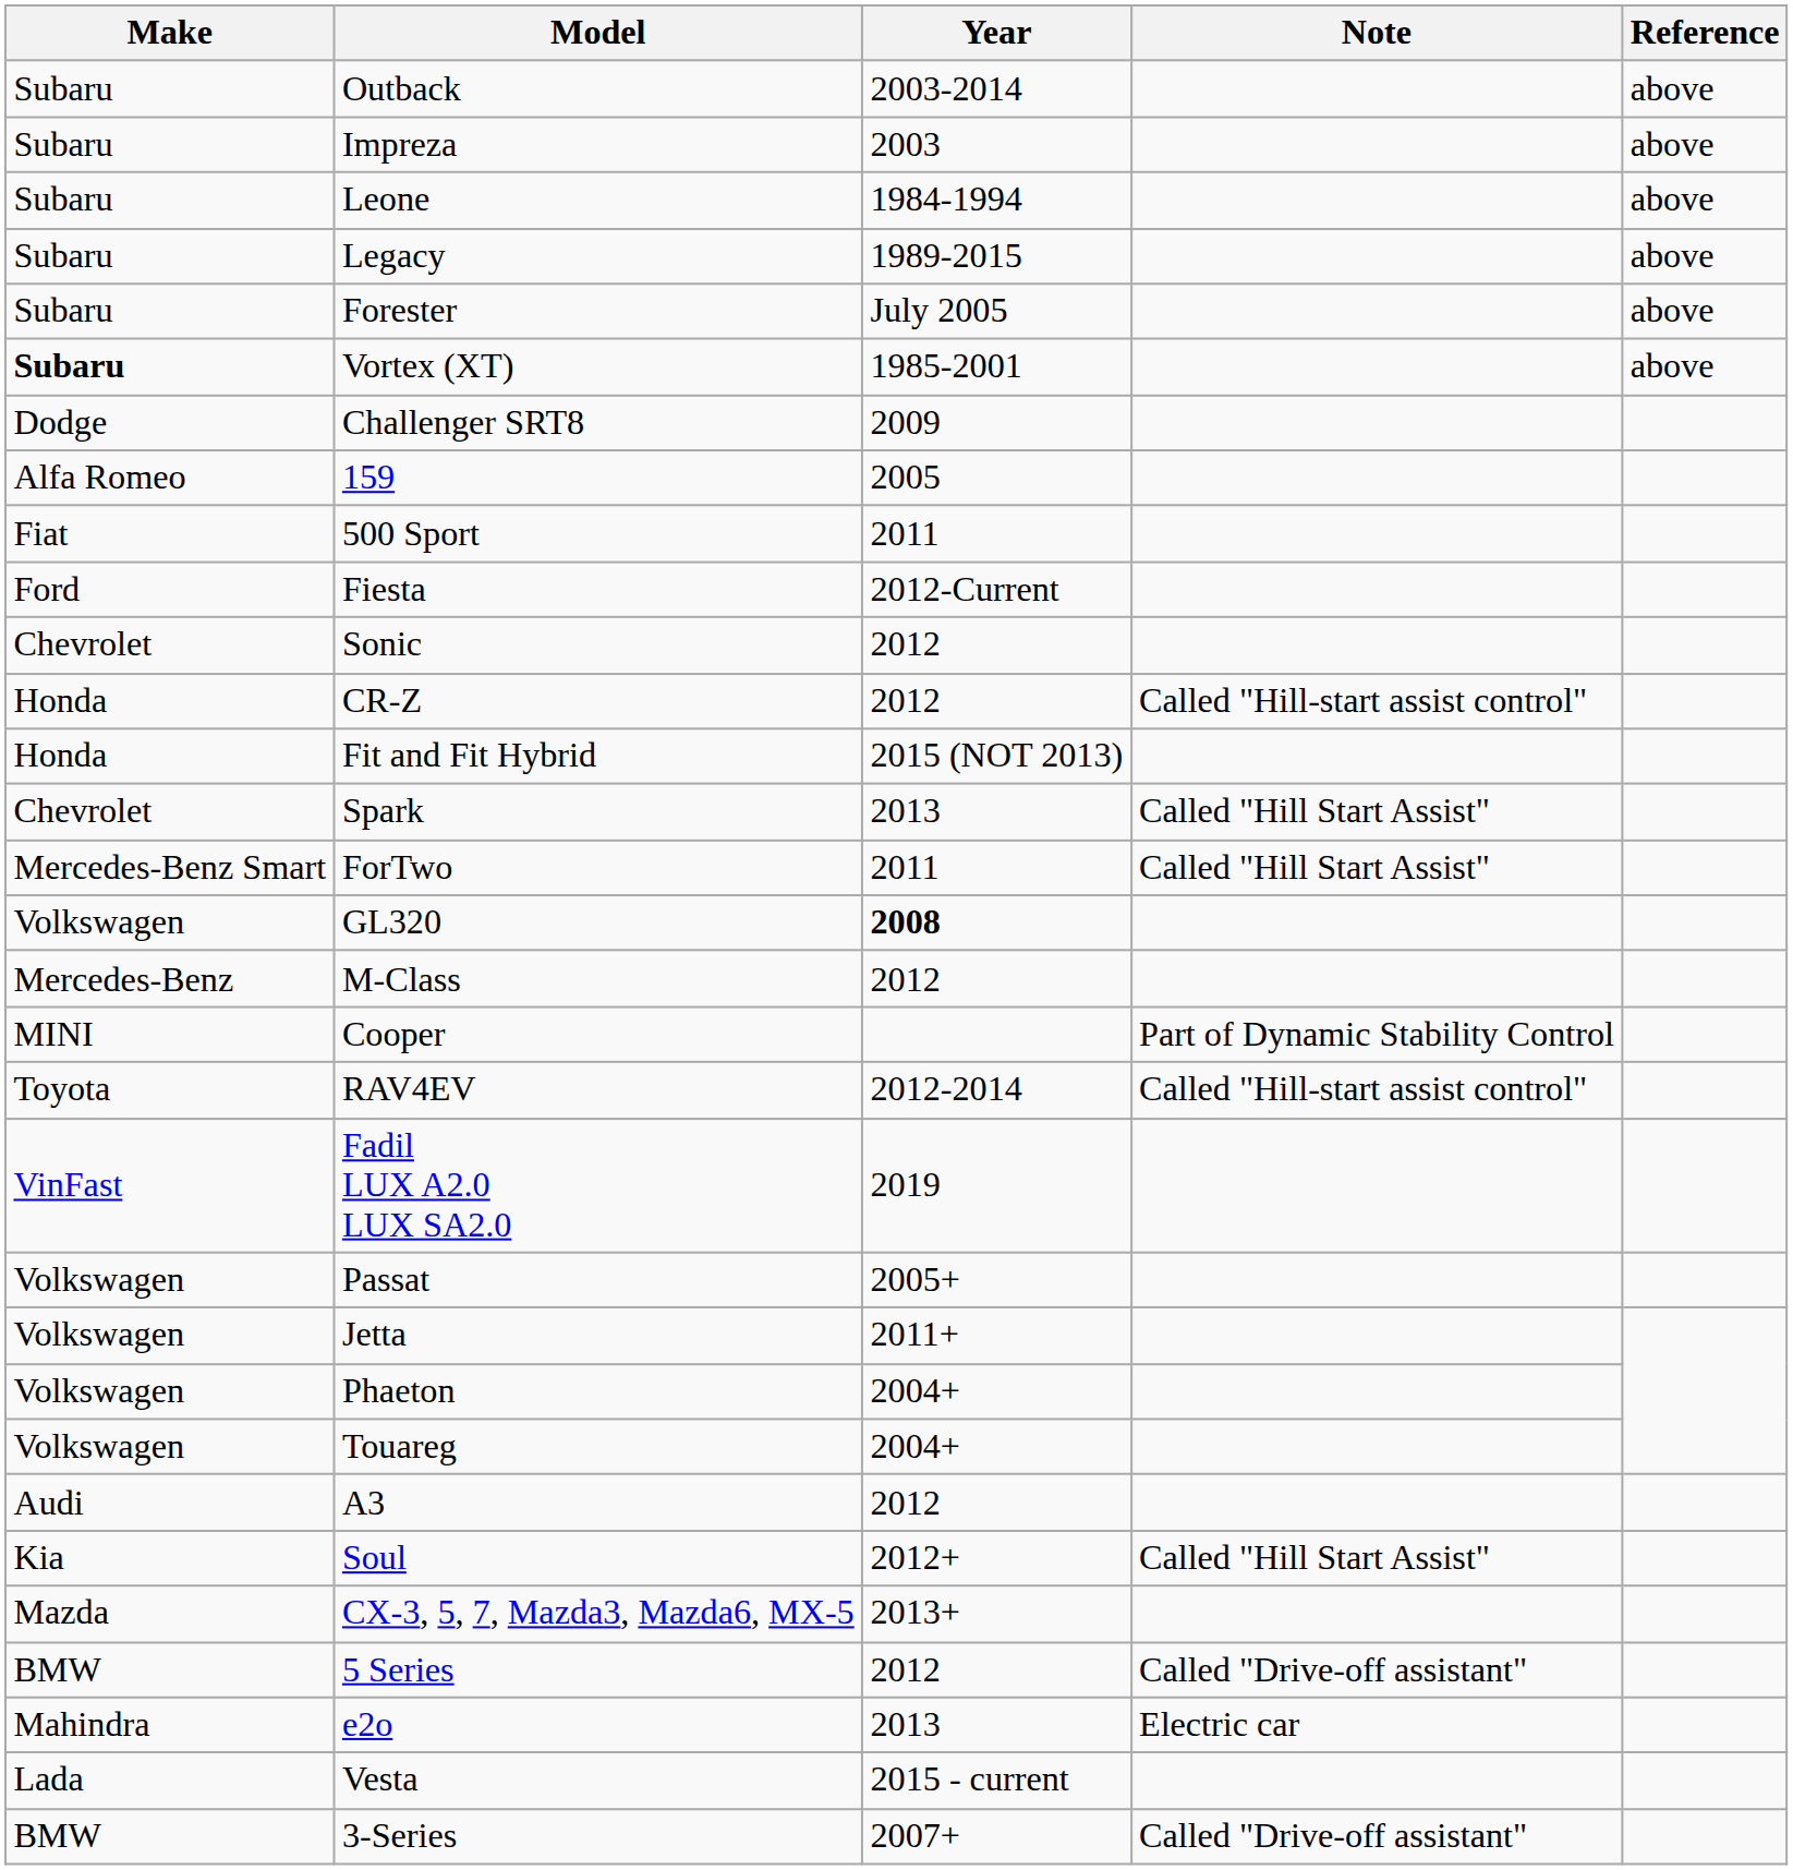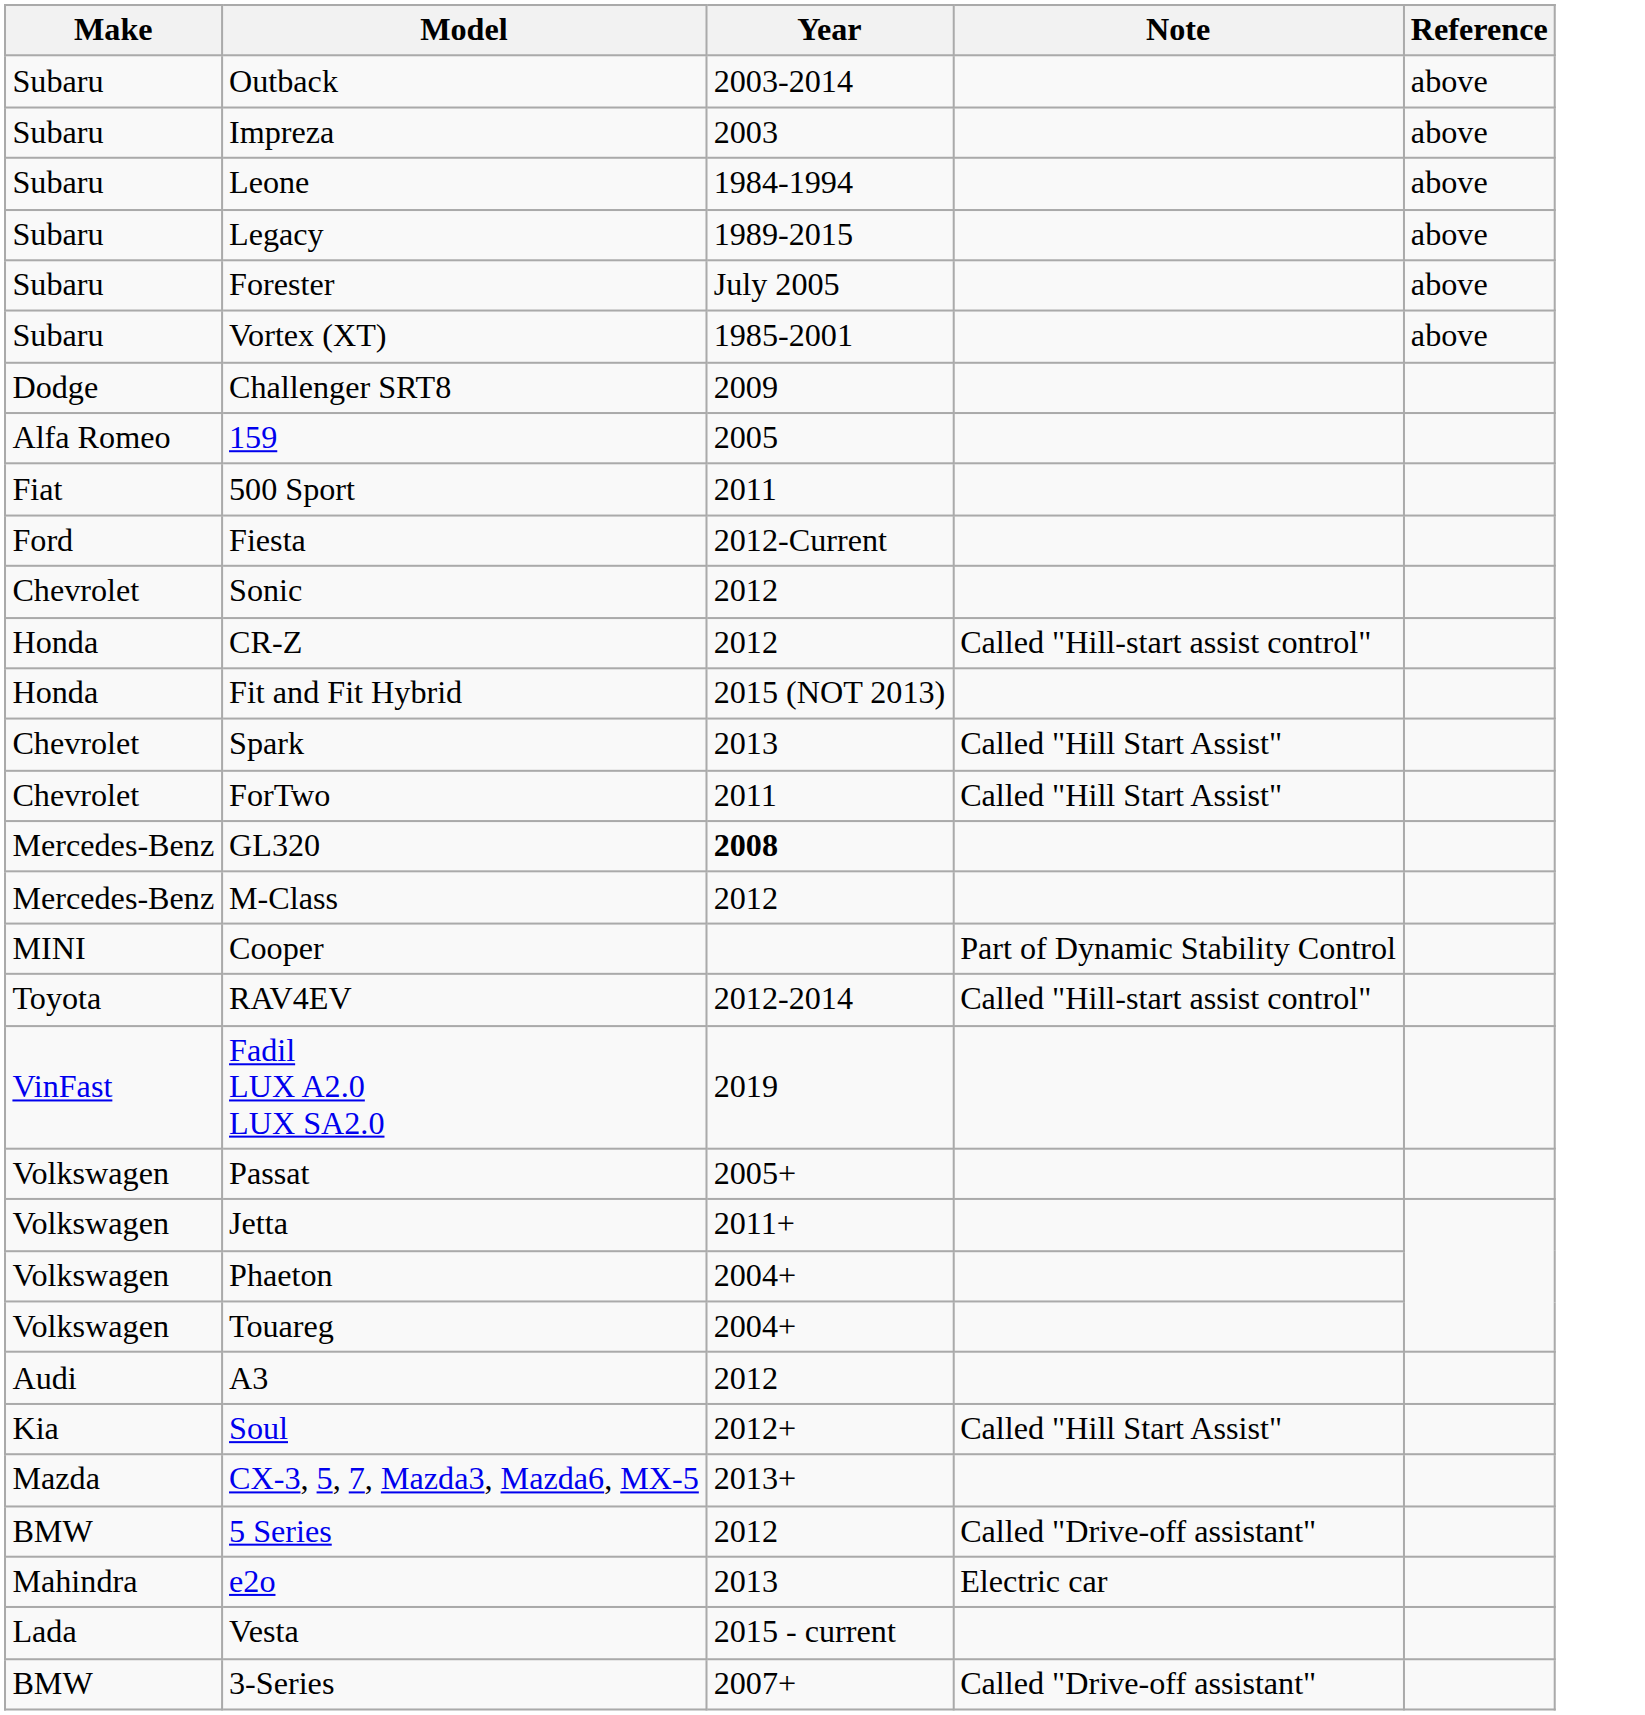Vortex (XT) | Make: bold -> normal
ForTwo | Make: Mercedes-Benz Smart -> Chevrolet
GL320 | Make: Volkswagen -> Mercedes-Benz
